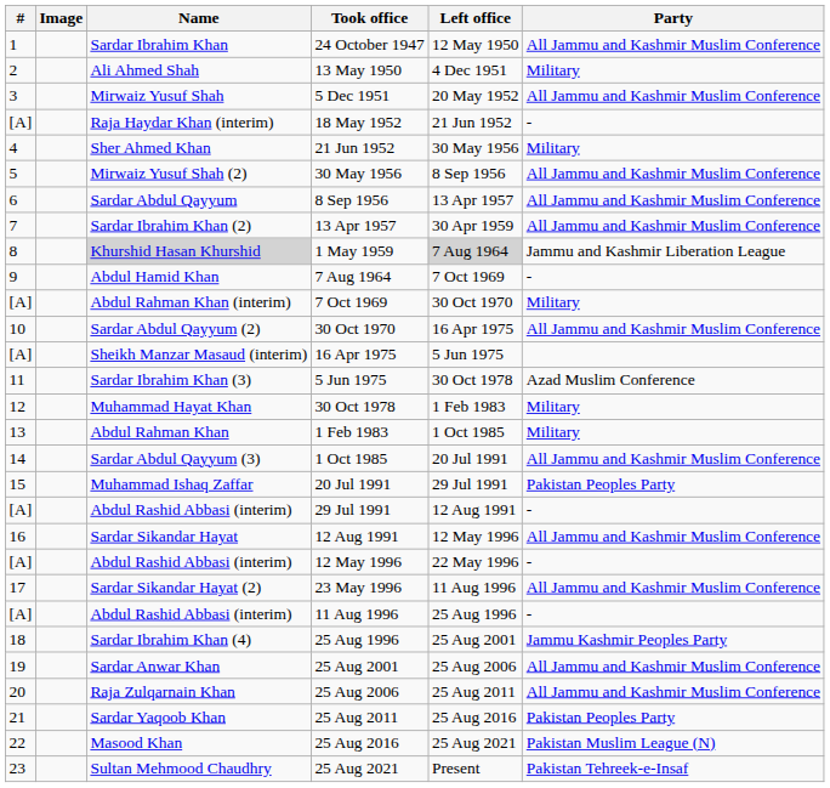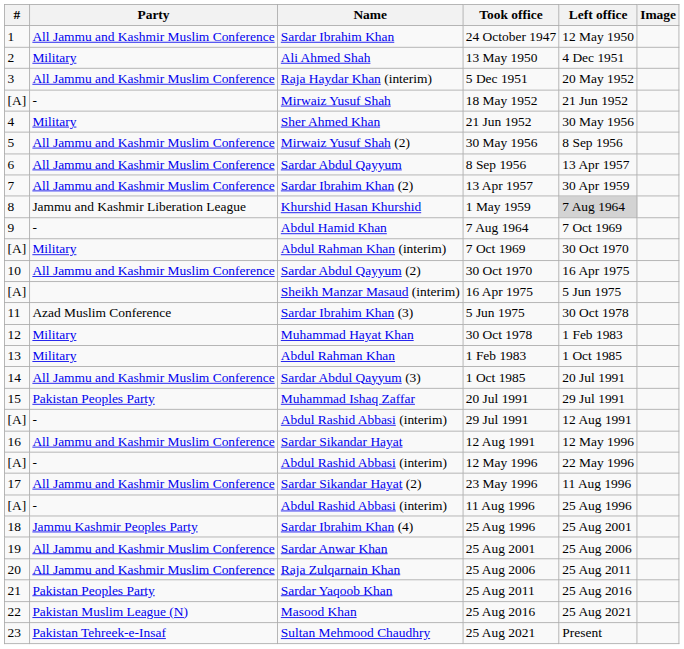columns swapped: Image <-> Party
5 Dec 1951 | Name: Mirwaiz Yusuf Shah -> Raja Haydar Khan (interim)
18 May 1952 | Name: Raja Haydar Khan (interim) -> Mirwaiz Yusuf Shah
1 May 1959 | Name: lightgrey background -> no background
